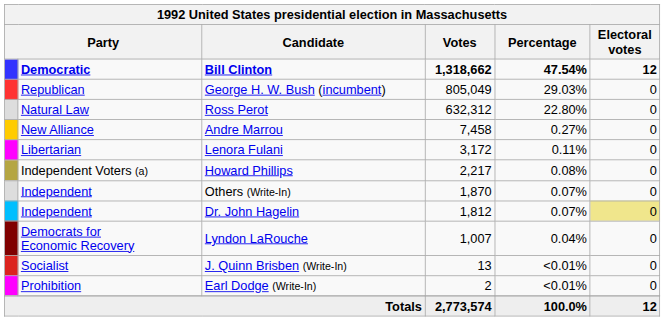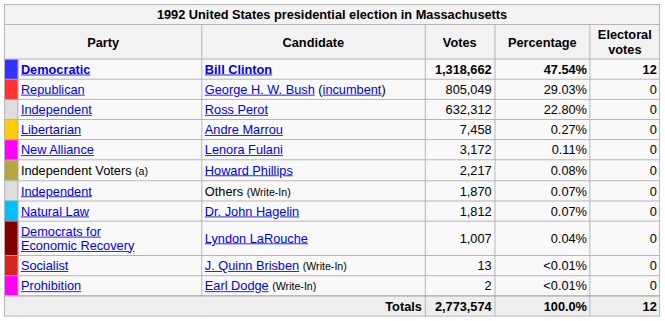Ross Perot | column 2: Natural Law -> Independent
Andre Marrou | column 2: New Alliance -> Libertarian
Lenora Fulani | column 2: Libertarian -> New Alliance
Dr. John Hagelin | column 2: Independent -> Natural Law
Dr. John Hagelin | Electoral votes: khaki background -> no background
